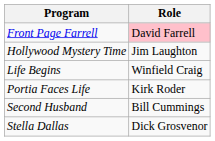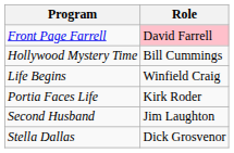Hollywood Mystery Time | Role: Jim Laughton -> Bill Cummings
Second Husband | Role: Bill Cummings -> Jim Laughton
